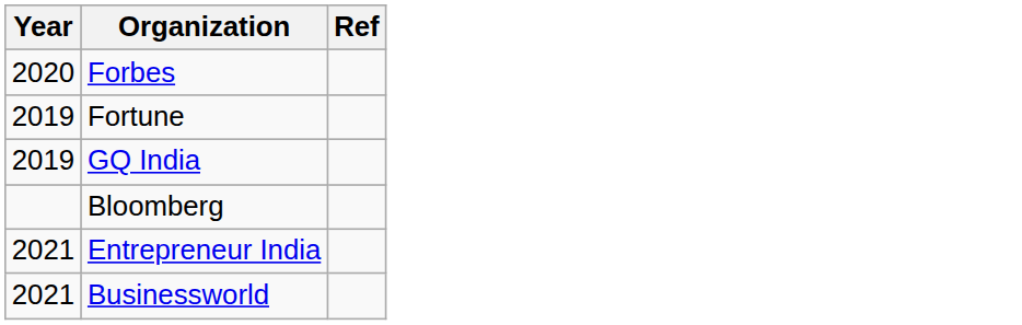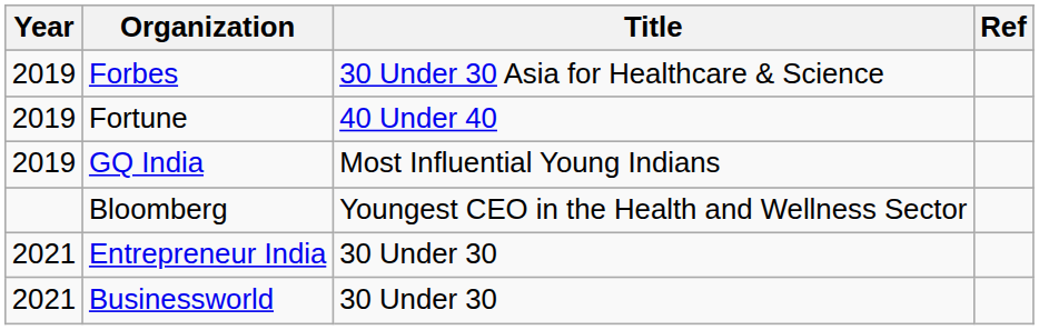+ column: Title | 30 Under 30 Asia for Healthcare & Science | 40 Under 40 | Most Influential Young Indians | Youngest CEO in the Health and Wellness Sector | 30 Under 30 | 30 Under 30
Forbes | Year: 2020 -> 2019
